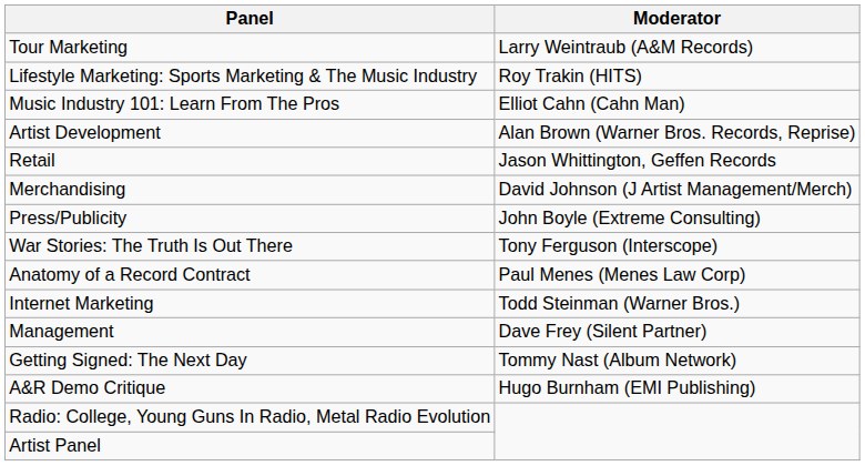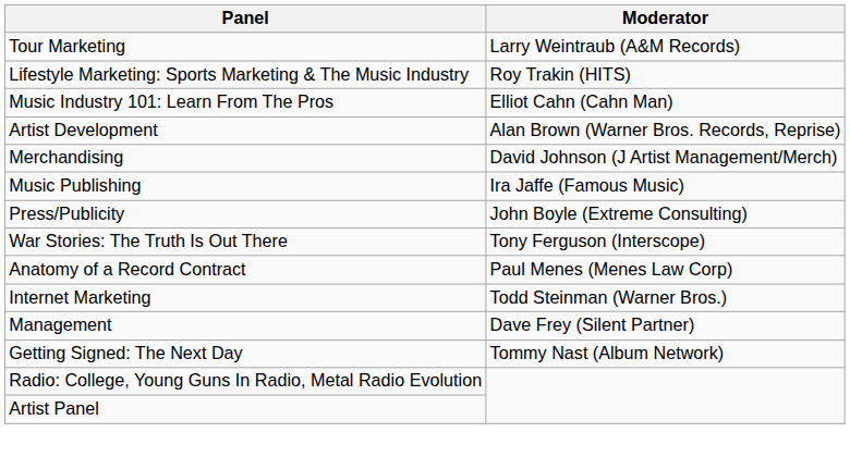- row: Retail | Jason Whittington, Geffen Records
+ row: Music Publishing | Ira Jaffe (Famous Music)
- row: A&R Demo Critique | Hugo Burnham (EMI Publishing)
